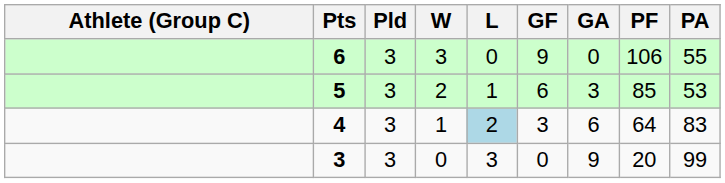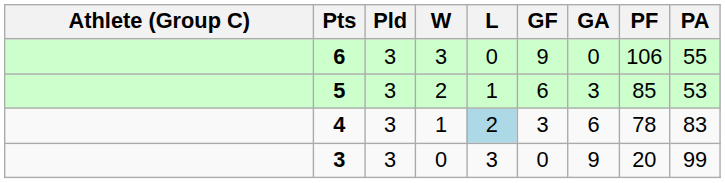4 | PF: 64 -> 78
